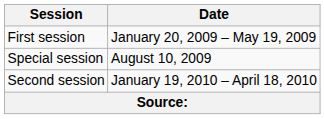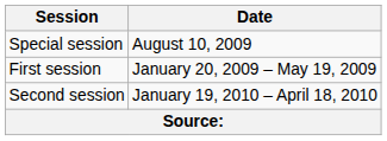rows swapped: First session <-> Special session
